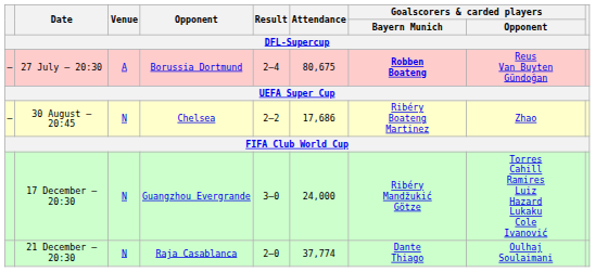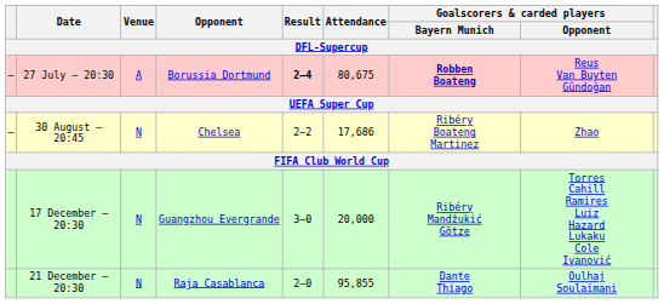27 July – 20:30 | Result: normal -> bold
17 December – 20:30 | Attendance: 24,000 -> 20,000
21 December – 20:30 | Attendance: 37,774 -> 95,855
